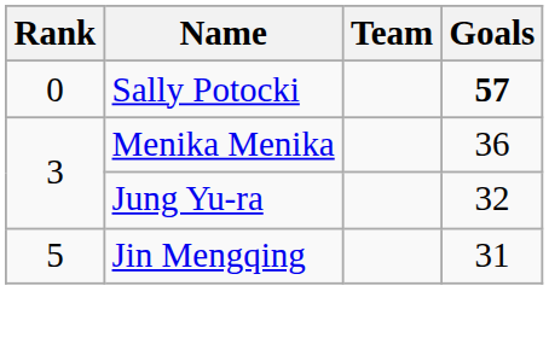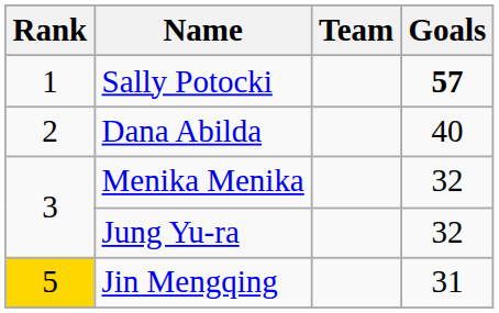Sally Potocki | Rank: 0 -> 1
+ row: 2 | Dana Abilda | 40
Menika Menika | Goals: 36 -> 32
Jin Mengqing | Rank: no background -> gold background
